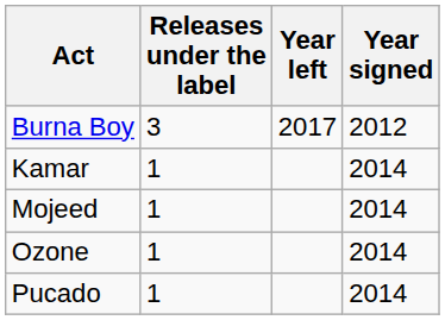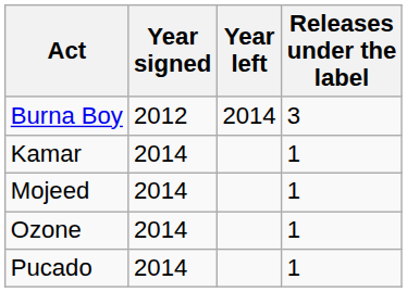columns swapped: Year signed <-> Releases under the label
Burna Boy | Year left: 2017 -> 2014
